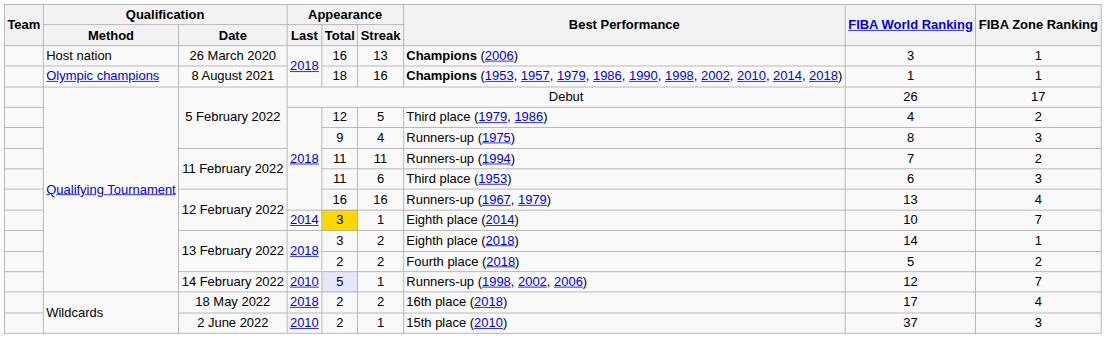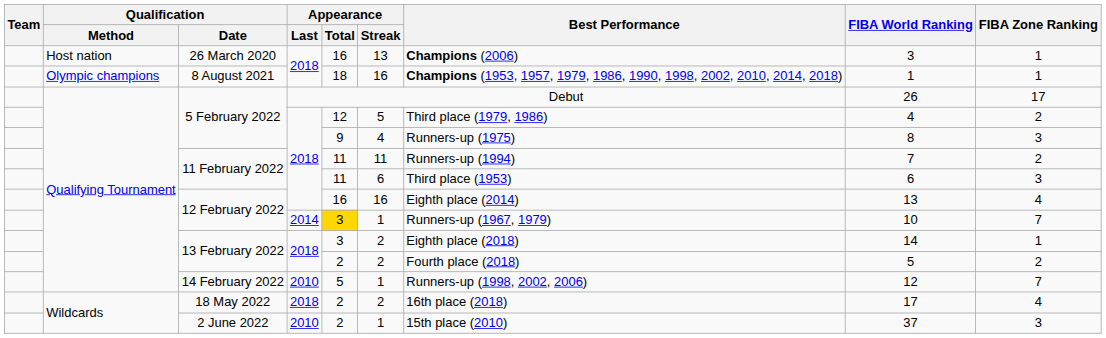12 February 2022 / 2018 | Best Performance: Runners-up (1967, 1979) -> Eighth place (2014)
12 February 2022 / 2014 | Best Performance: Eighth place (2014) -> Runners-up (1967, 1979)
14 February 2022 | Appearance / Total: lavender background -> no background
